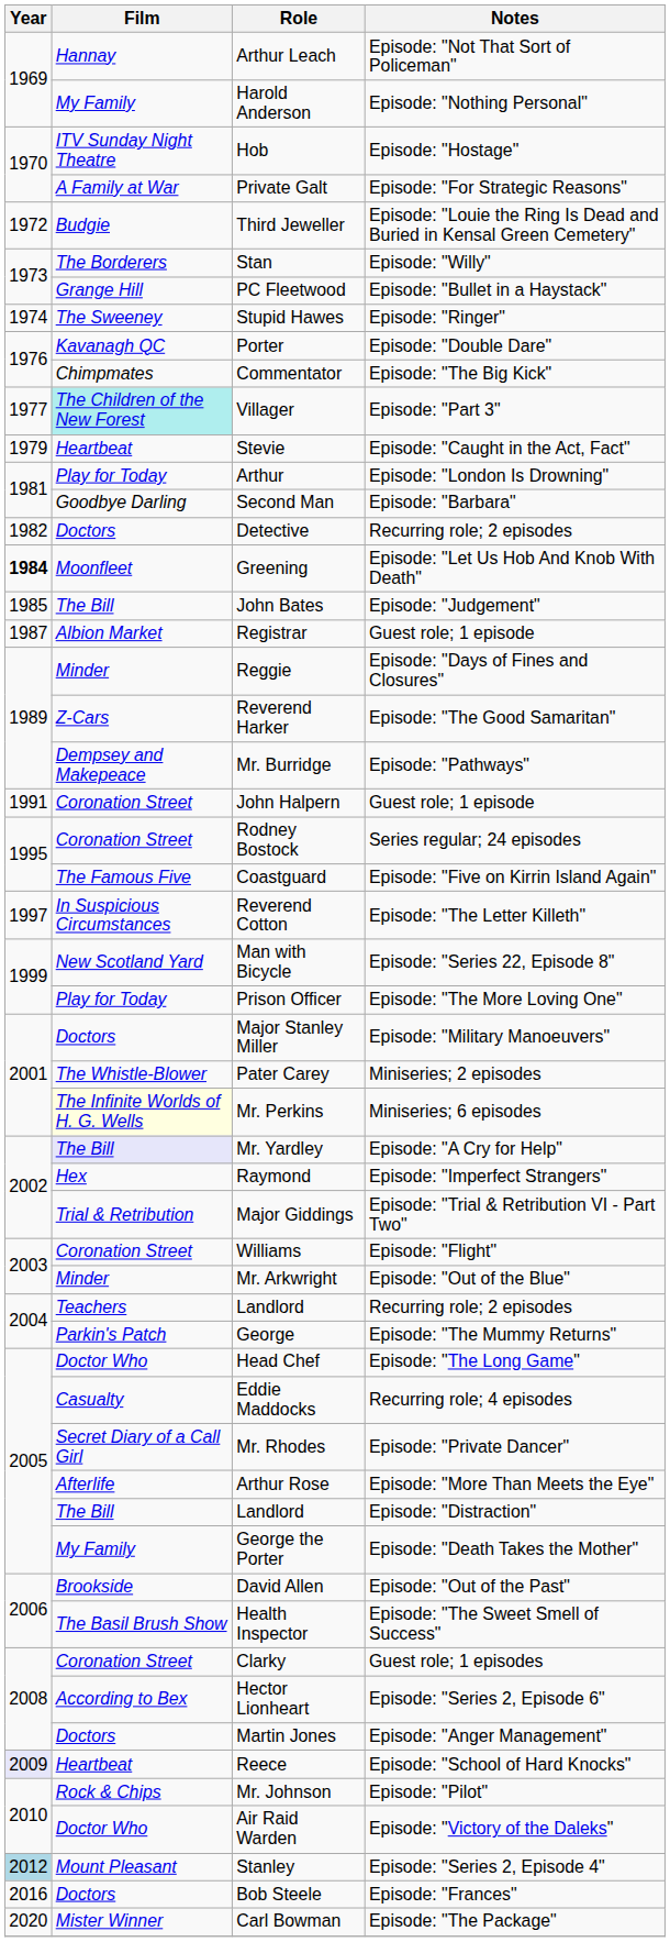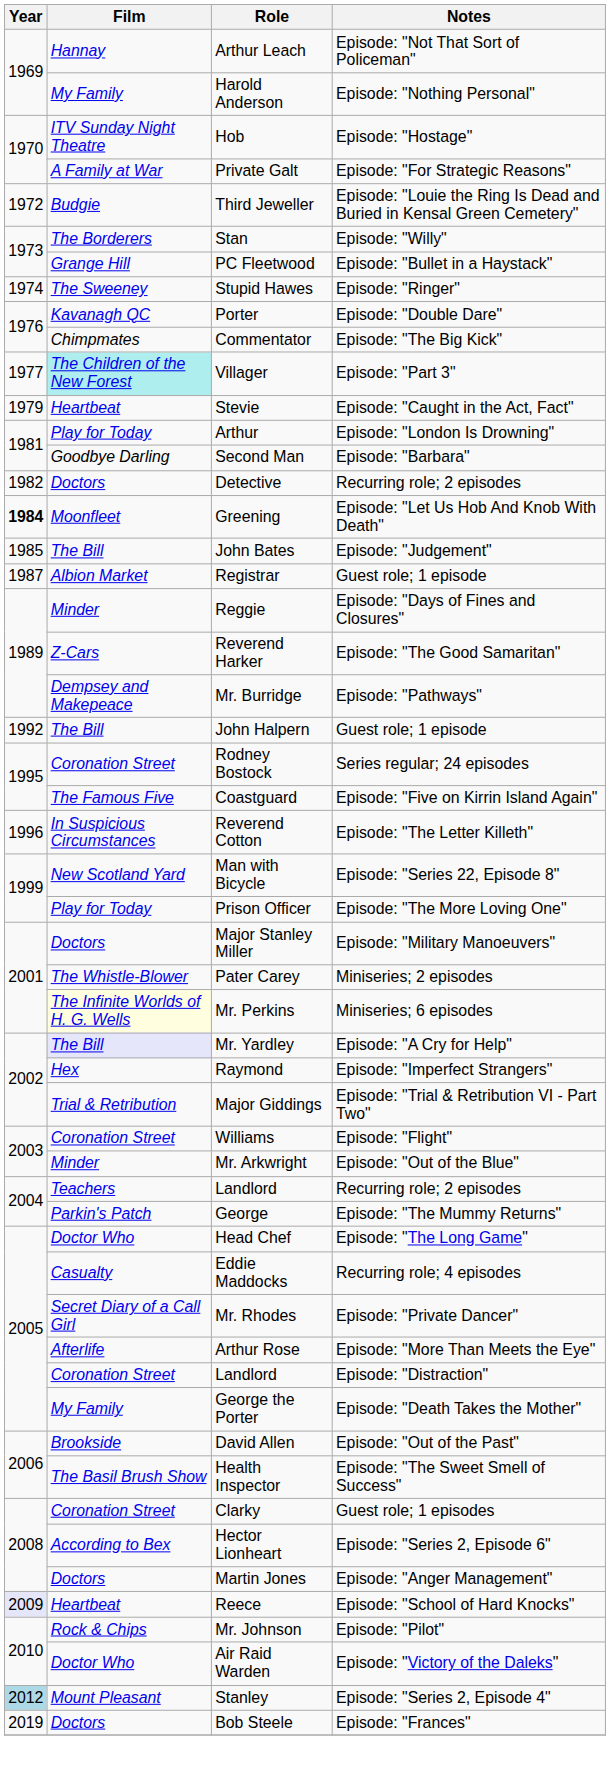John Halpern | Year: 1991 -> 1992
John Halpern | Film: Coronation Street -> The Bill
Reverend Cotton | Year: 1997 -> 1996
Landlord / Episode: "Distraction" | Film: The Bill -> Coronation Street
Bob Steele | Year: 2016 -> 2019
- row: 2020 | Mister Winner | Carl Bowman | Episode: "The Package"
